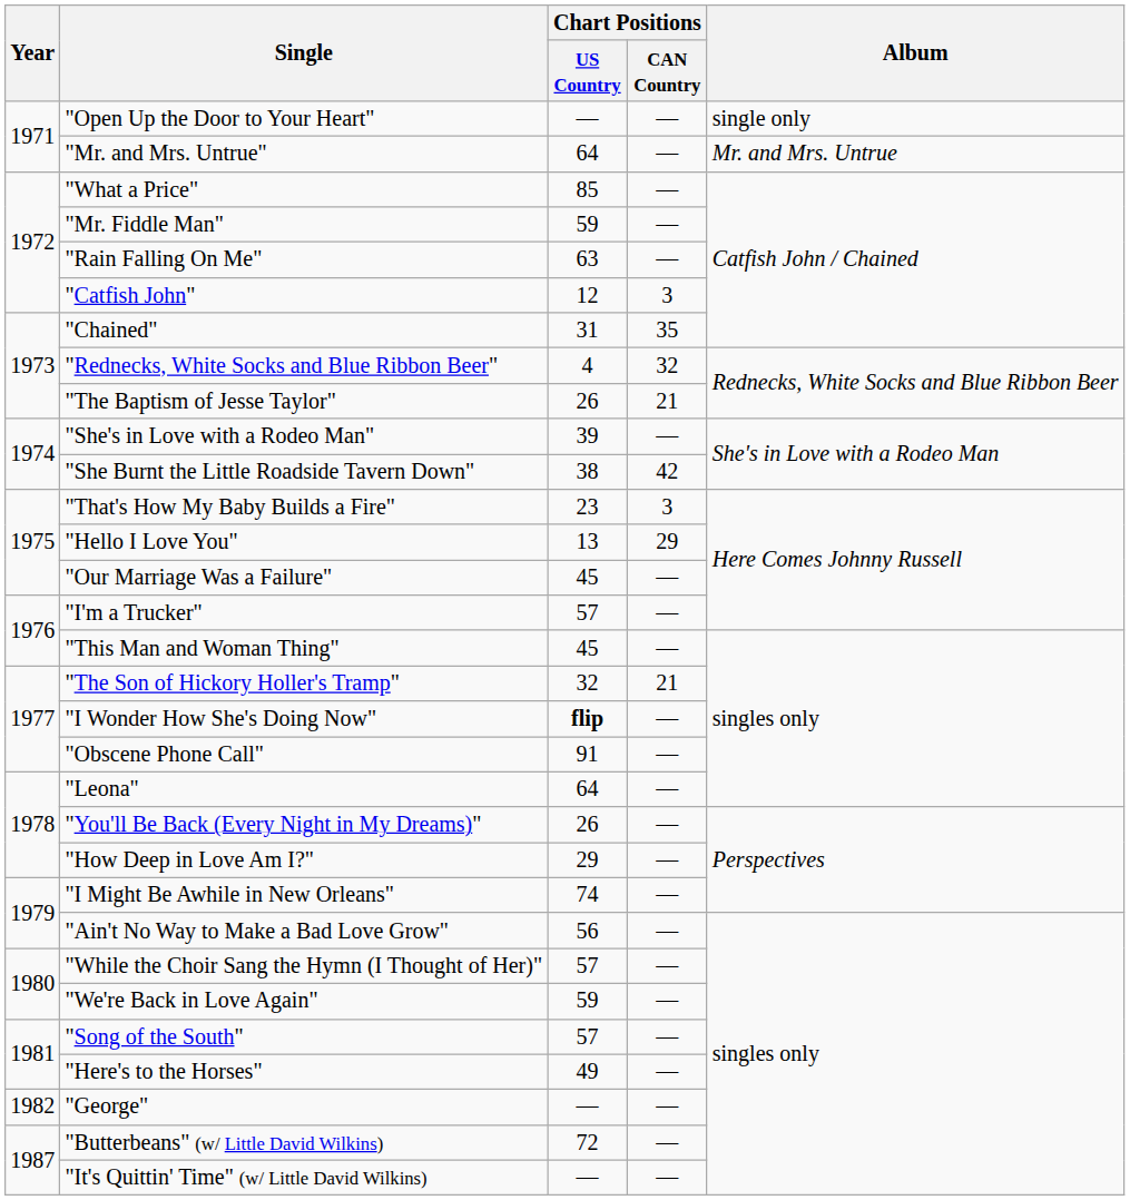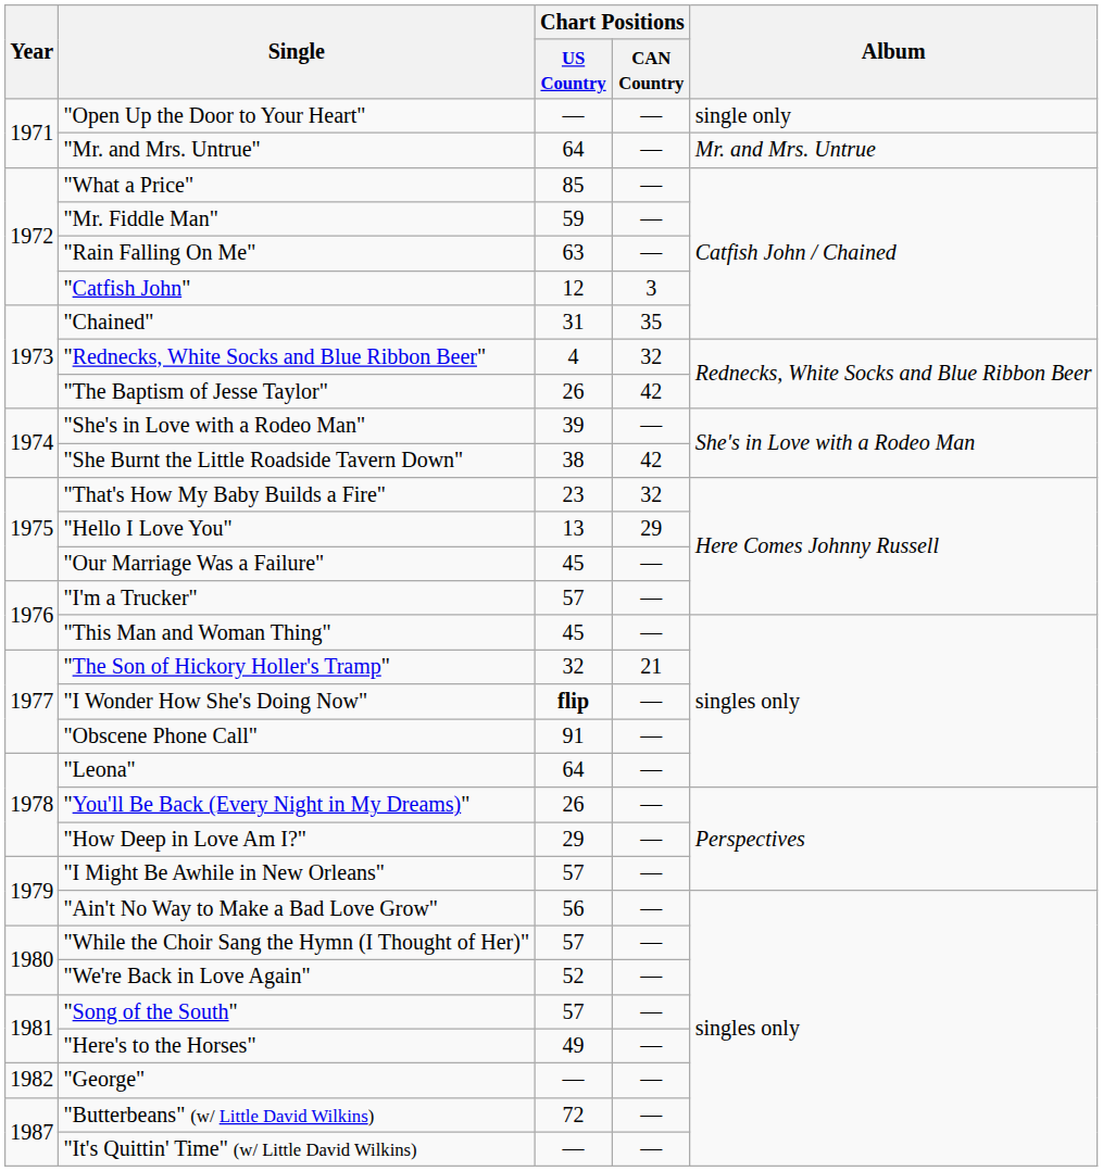"The Baptism of Jesse Taylor" | Chart Positions / CAN Country: 21 -> 42
"That's How My Baby Builds a Fire" | Chart Positions / CAN Country: 3 -> 32
"I Might Be Awhile in New Orleans" | Chart Positions / US Country: 74 -> 57
"We're Back in Love Again" | Chart Positions / US Country: 59 -> 52
